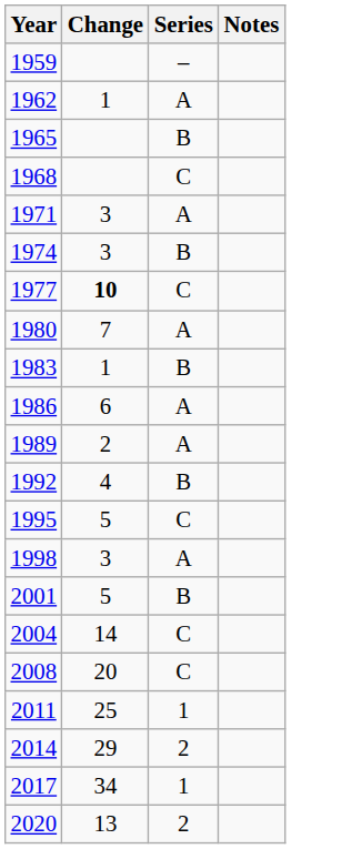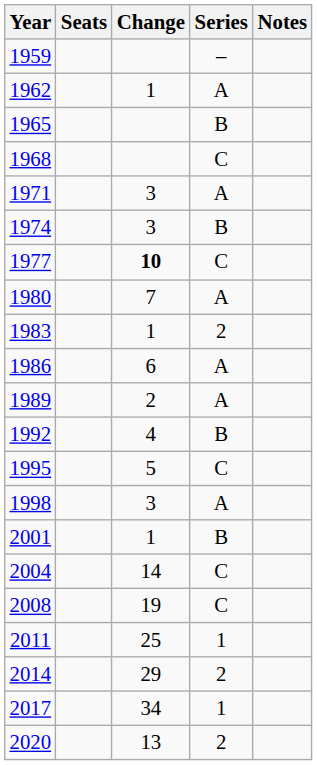+ column: Seats
1983 | Series: B -> 2
2001 | Change: 5 -> 1
2008 | Change: 20 -> 19
